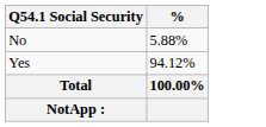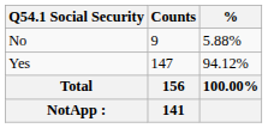+ column: Counts | 9 | 147 | 156 | 141
